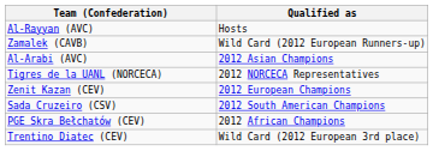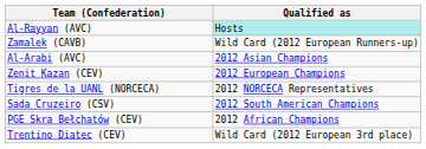Al-Rayyan (AVC) | Qualified as: no background -> paleturquoise background
rows swapped: Zenit Kazan (CEV) <-> Tigres de la UANL (NORCECA)
